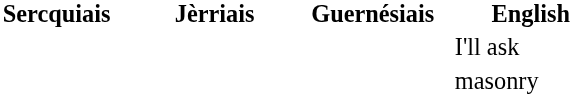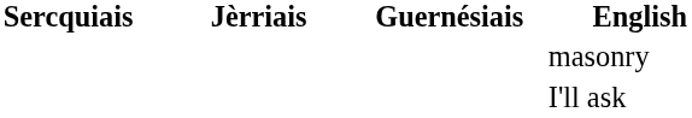rows swapped: masonry <-> I'll ask
